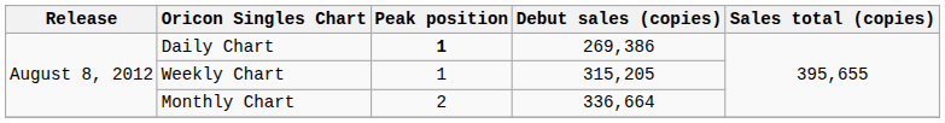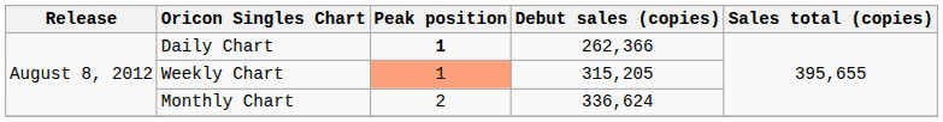Daily Chart | Debut sales (copies): 269,386 -> 262,366
Weekly Chart | Peak position: no background -> lightsalmon background
Monthly Chart | Debut sales (copies): 336,664 -> 336,624
